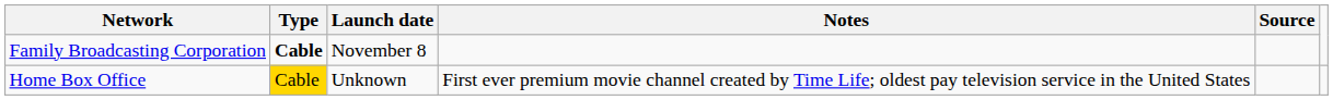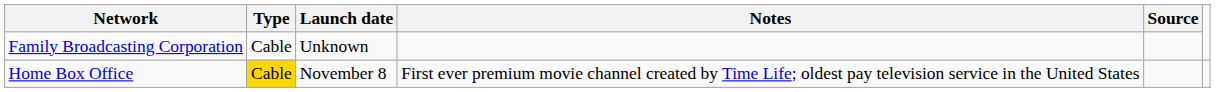Family Broadcasting Corporation | Type: bold -> normal
Family Broadcasting Corporation | Launch date: November 8 -> Unknown
Home Box Office | Launch date: Unknown -> November 8
